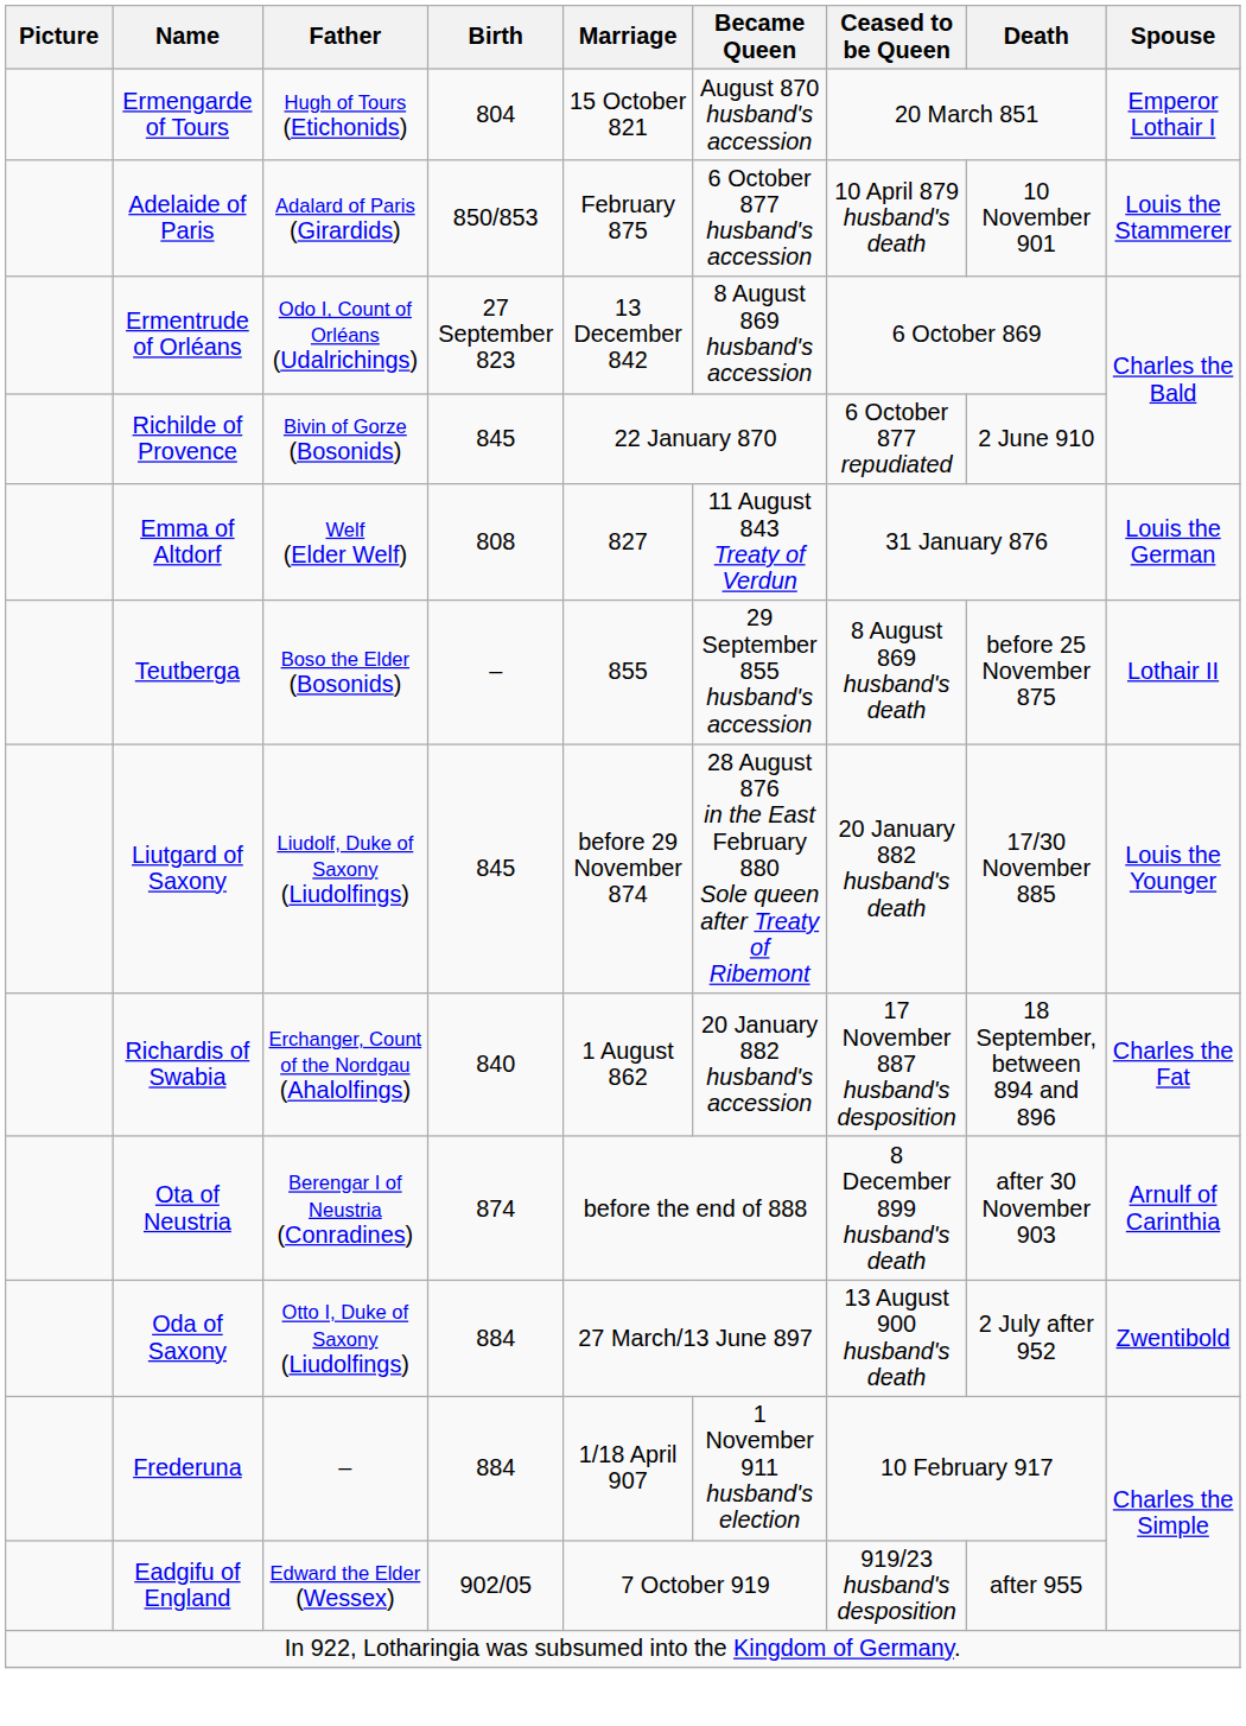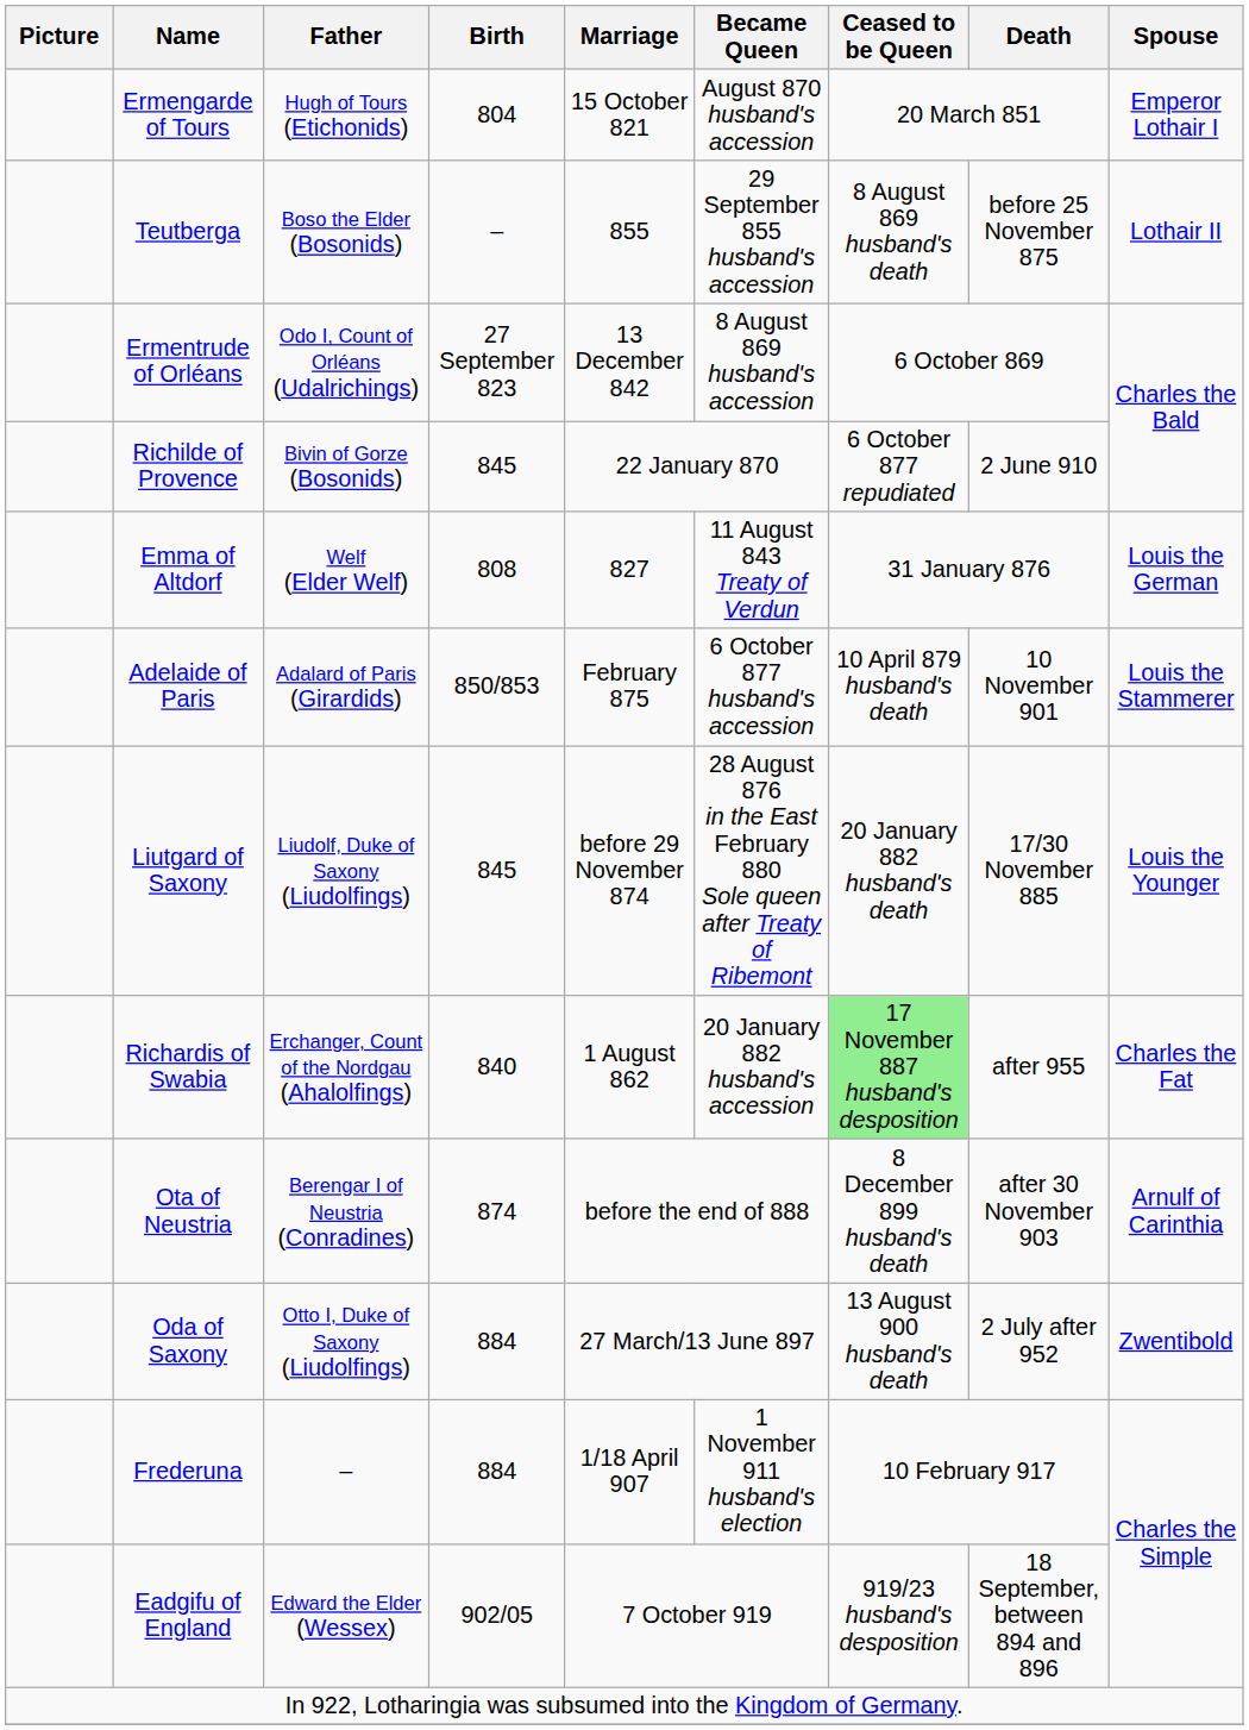rows swapped: Teutberga <-> Adelaide of Paris
Richardis of Swabia | Ceased to be Queen: no background -> lightgreen background
Richardis of Swabia | Death: 18 September, between 894 and 896 -> after 955
Eadgifu of England | Death: after 955 -> 18 September, between 894 and 896
